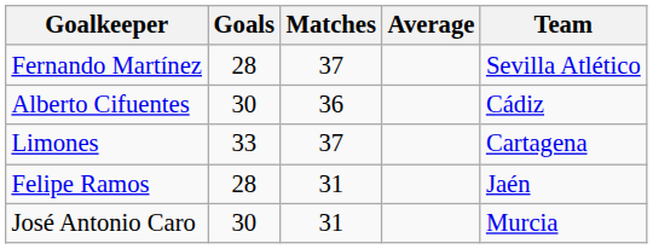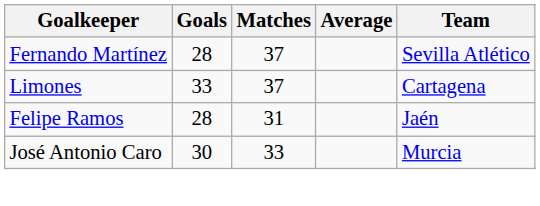- row: Alberto Cifuentes | 30 | 36 | Cádiz
José Antonio Caro | Matches: 31 -> 33
